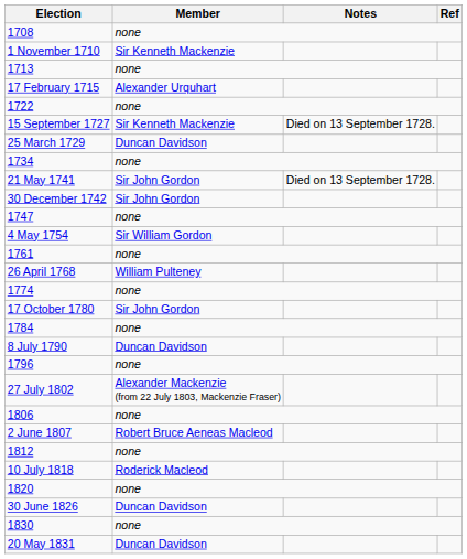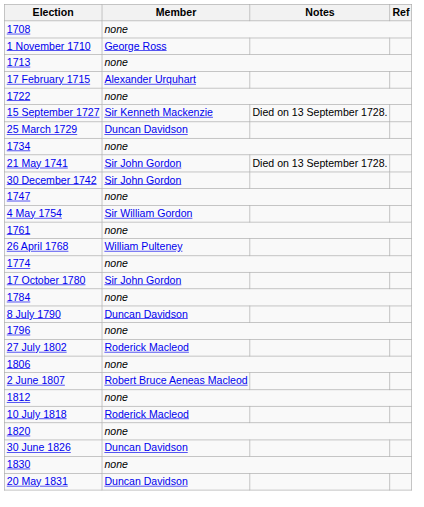1 November 1710 | Member: Sir Kenneth Mackenzie -> George Ross
27 July 1802 | Member: Alexander Mackenzie (from 22 July 1803, Mackenzie Fraser) -> Roderick Macleod
